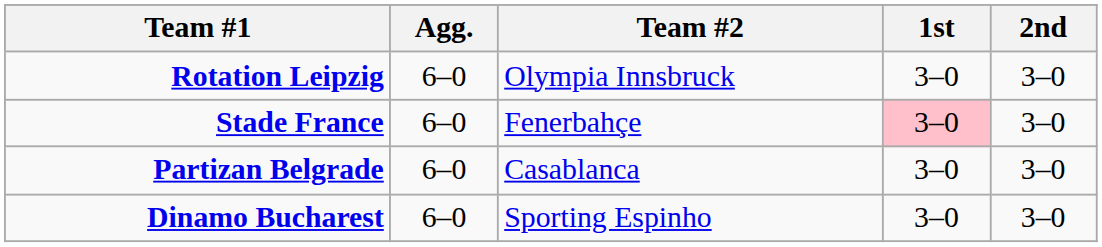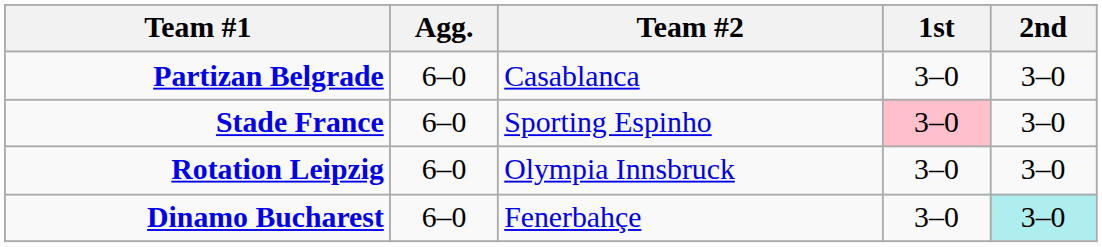rows swapped: Rotation Leipzig <-> Partizan Belgrade
Stade France | Team #2: Fenerbahçe -> Sporting Espinho
Dinamo Bucharest | Team #2: Sporting Espinho -> Fenerbahçe
Dinamo Bucharest | 2nd: no background -> paleturquoise background
